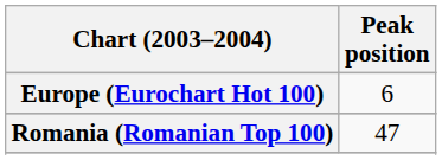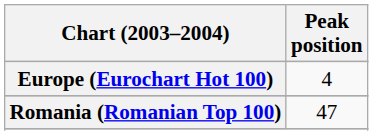Europe (Eurochart Hot 100) | Peak position: 6 -> 4
